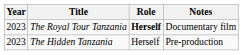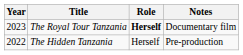The Hidden Tanzania | Year: 2023 -> 2022
